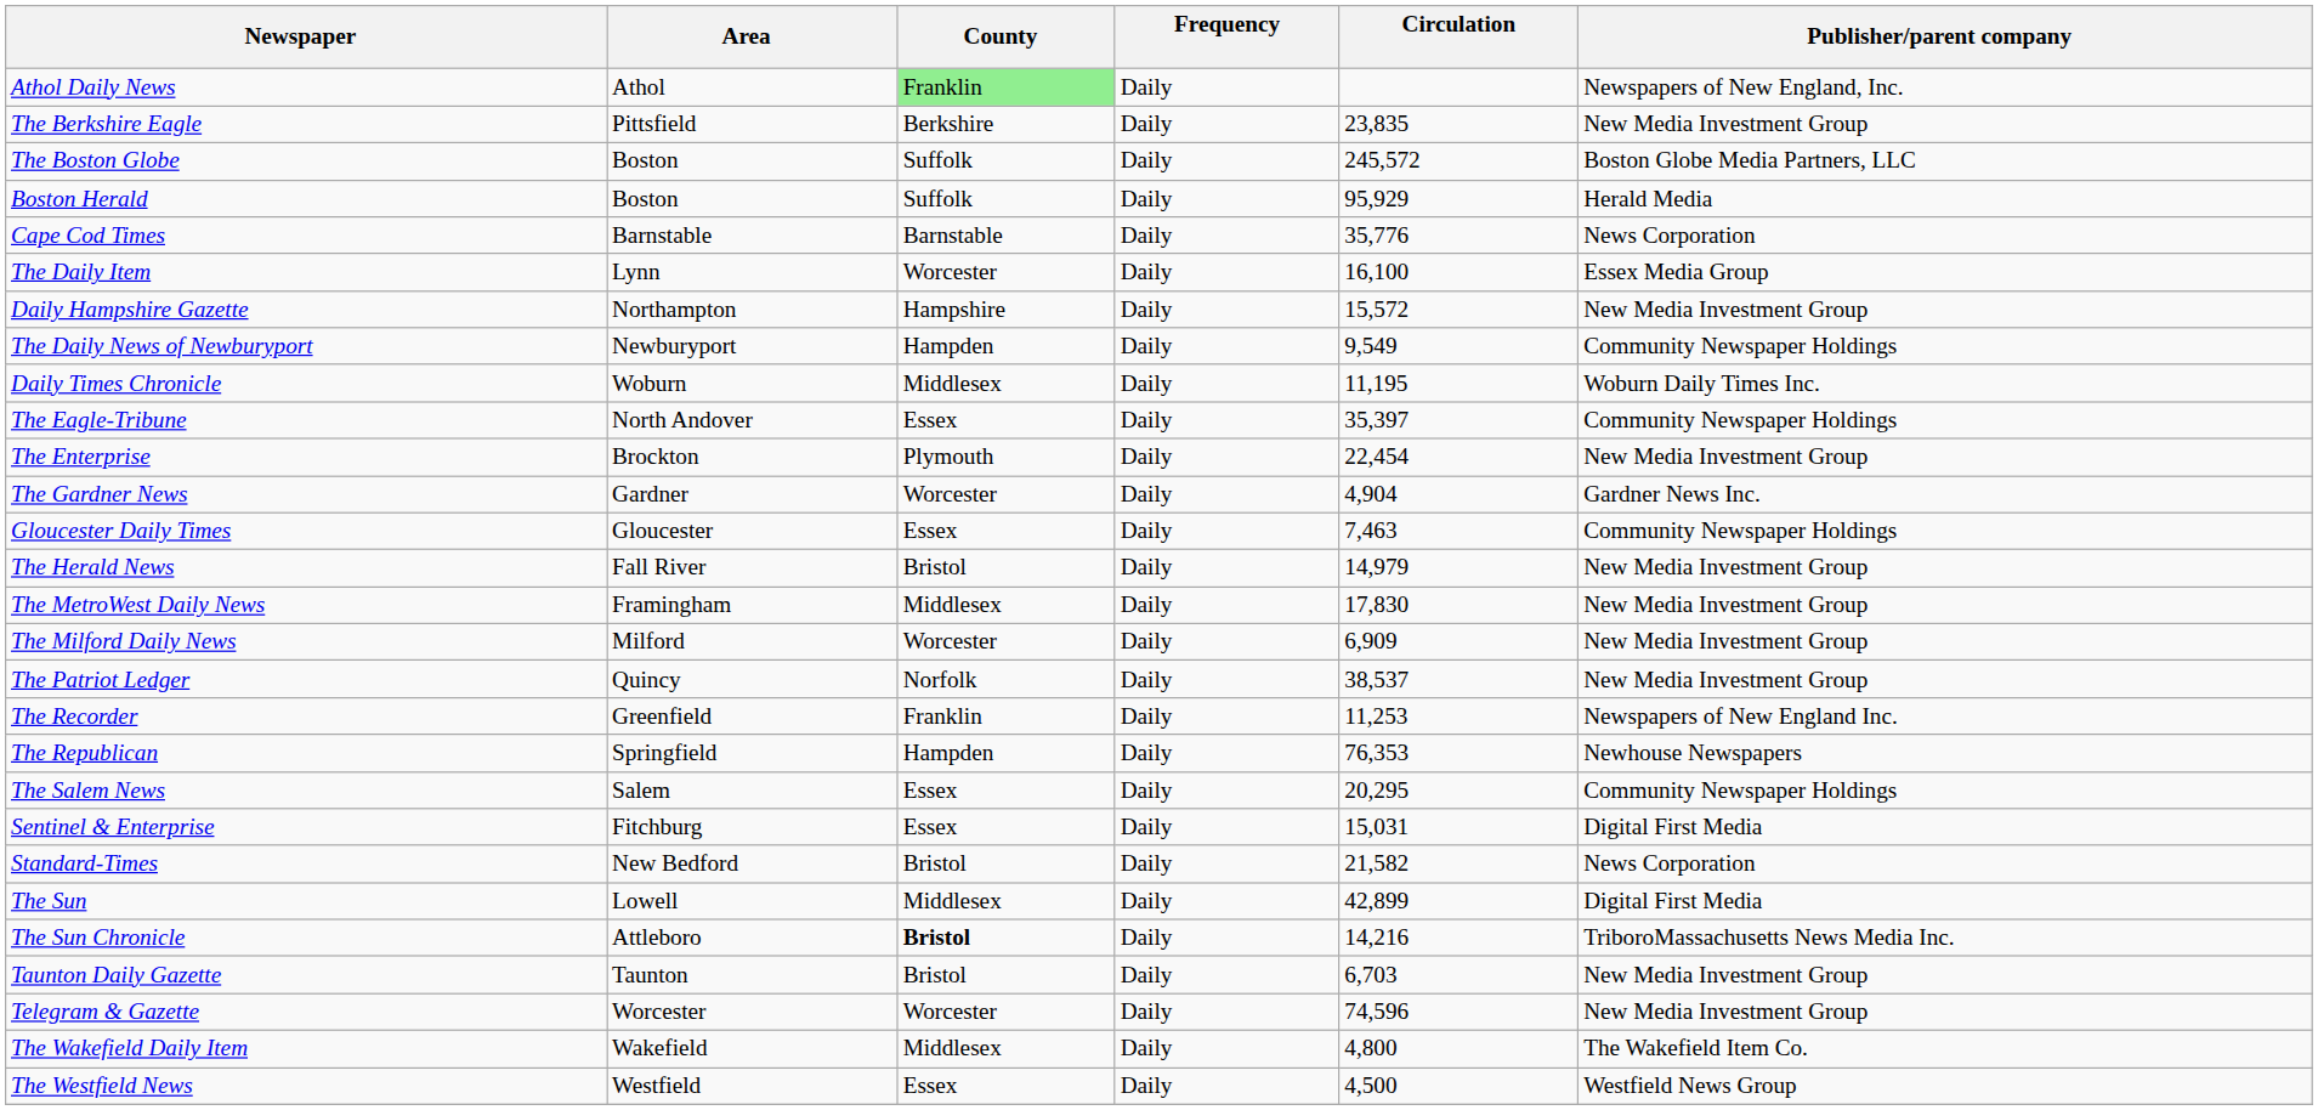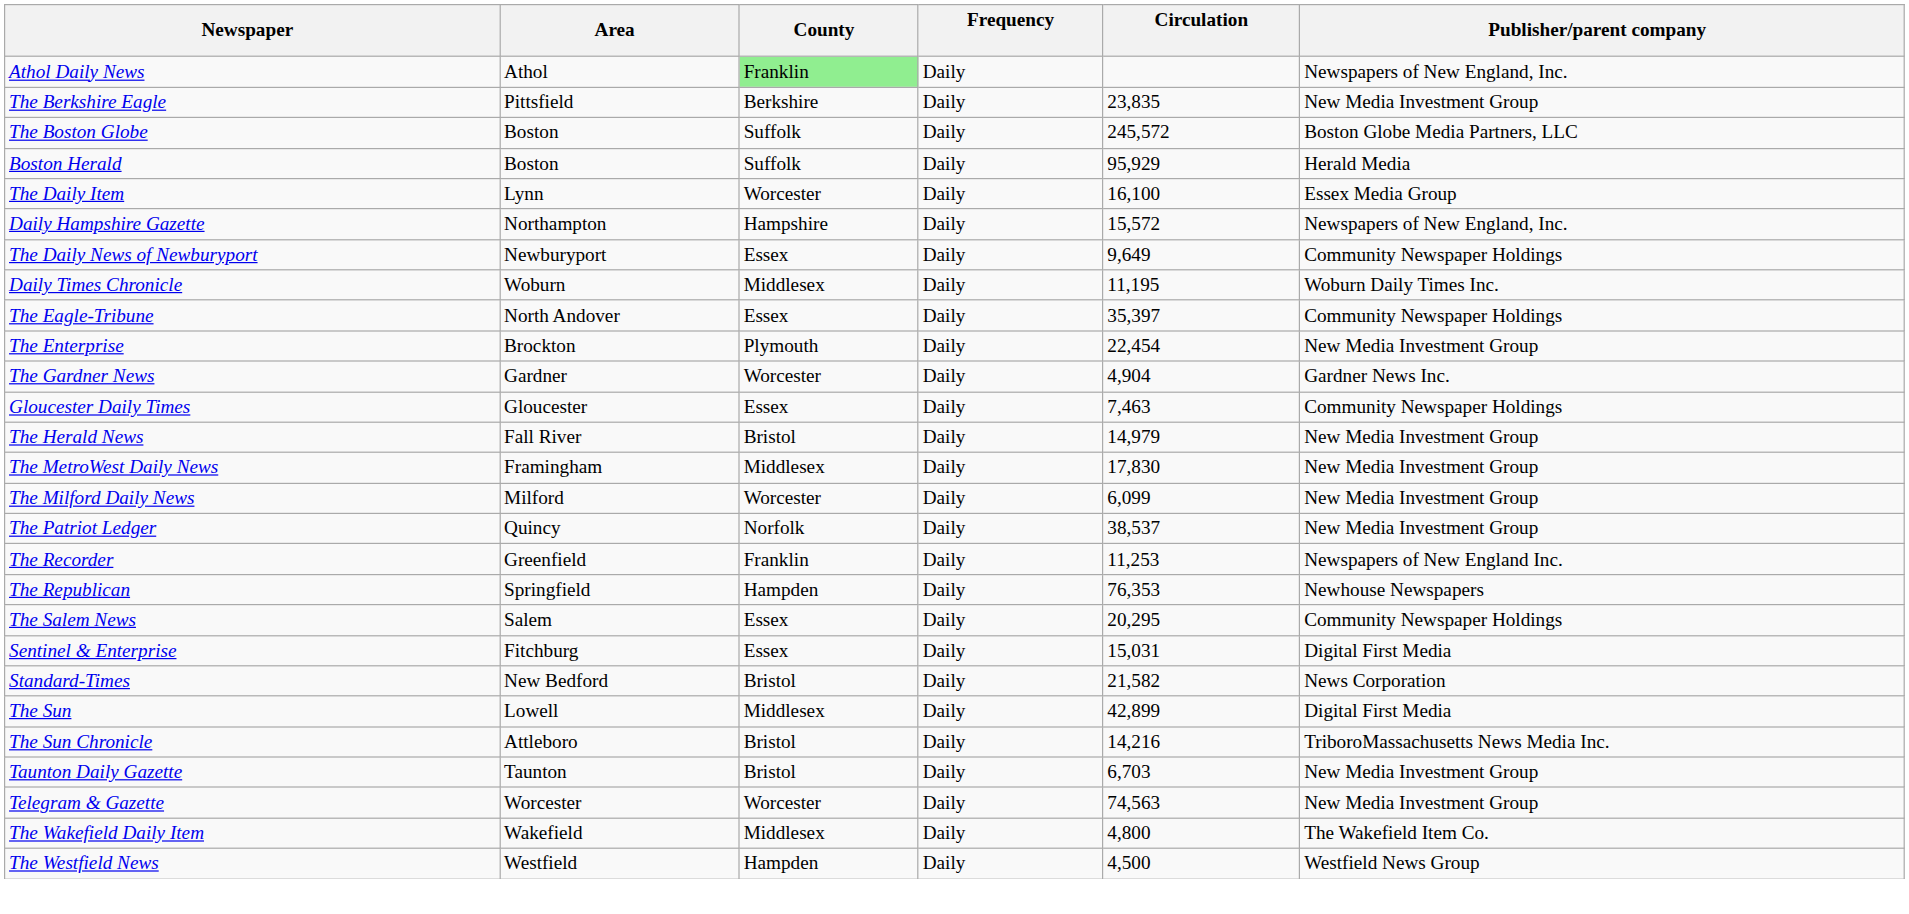- row: Cape Cod Times | Barnstable | Barnstable | Daily | 35,776 | News Corporation
Daily Hampshire Gazette | Publisher/parent company: New Media Investment Group -> Newspapers of New England, Inc.
The Daily News of Newburyport | County: Hampden -> Essex
The Daily News of Newburyport | Circulation: 9,549 -> 9,649
The Milford Daily News | Circulation: 6,909 -> 6,099
The Sun Chronicle | County: bold -> normal
Telegram & Gazette | Circulation: 74,596 -> 74,563
The Westfield News | County: Essex -> Hampden
